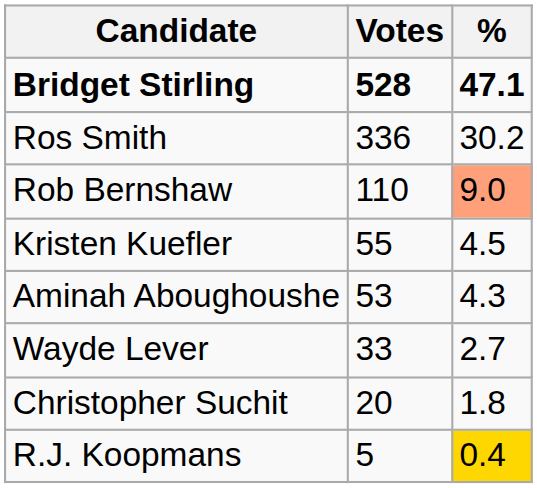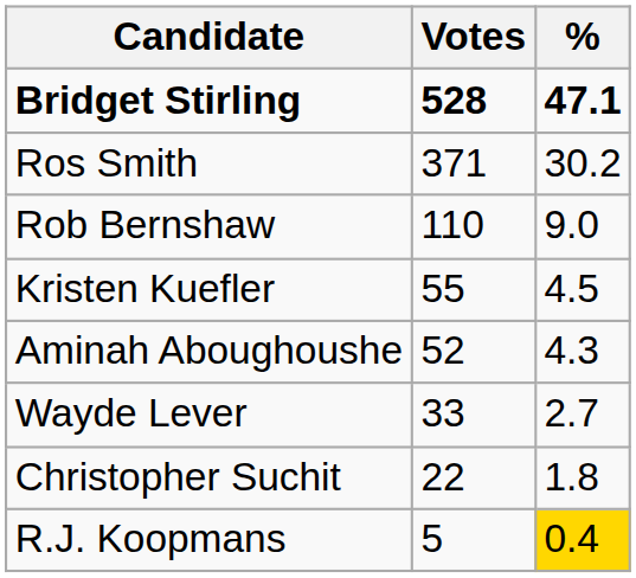Ros Smith | Votes: 336 -> 371
Rob Bernshaw | %: lightsalmon background -> no background
Aminah Aboughoushe | Votes: 53 -> 52
Christopher Suchit | Votes: 20 -> 22
